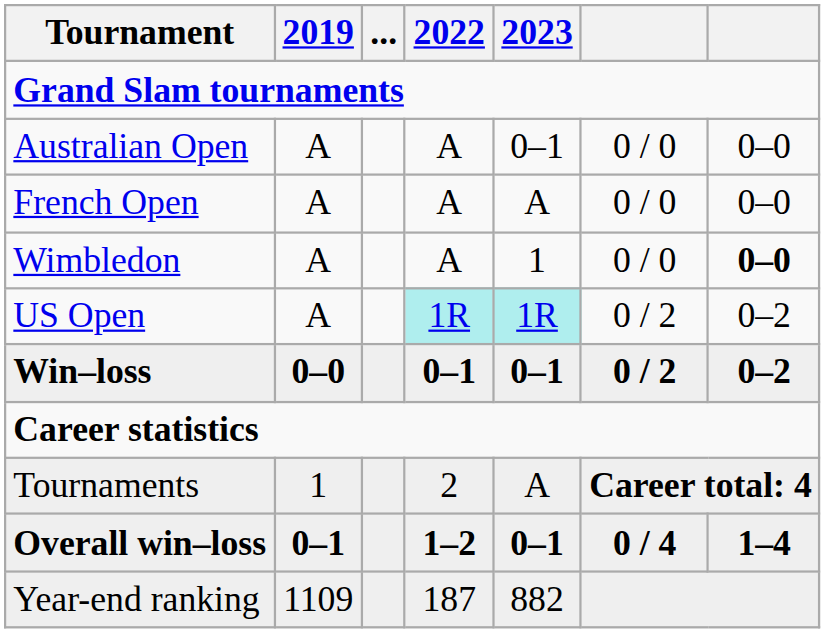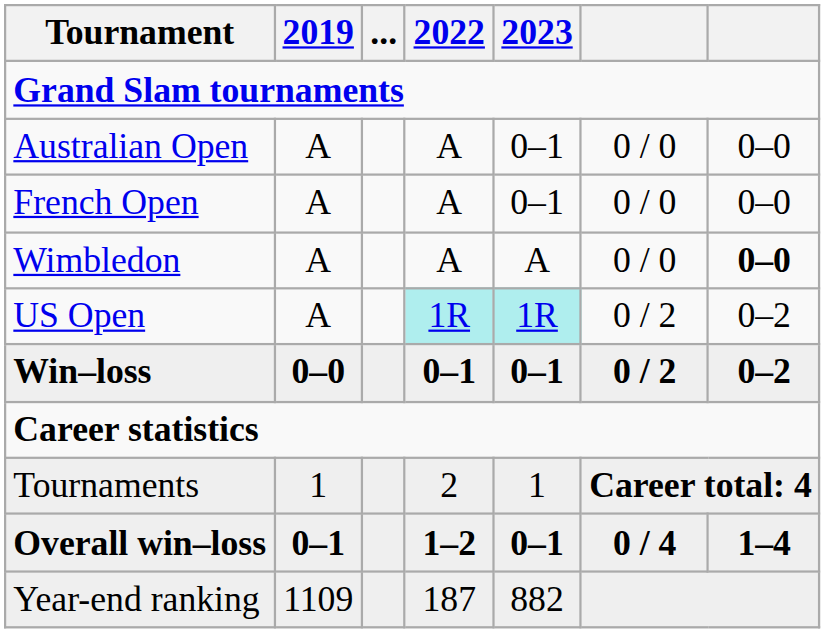French Open | 2023: A -> 0–1
Wimbledon | 2023: 1 -> A
Tournaments | 2023: A -> 1
